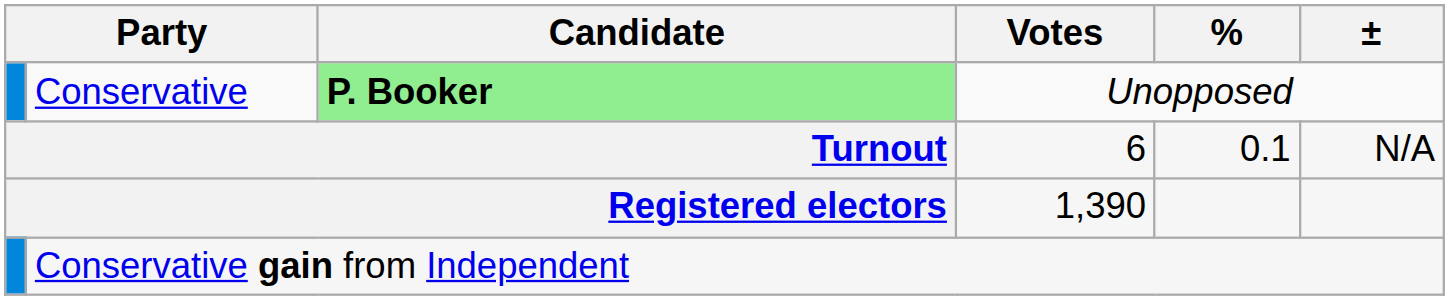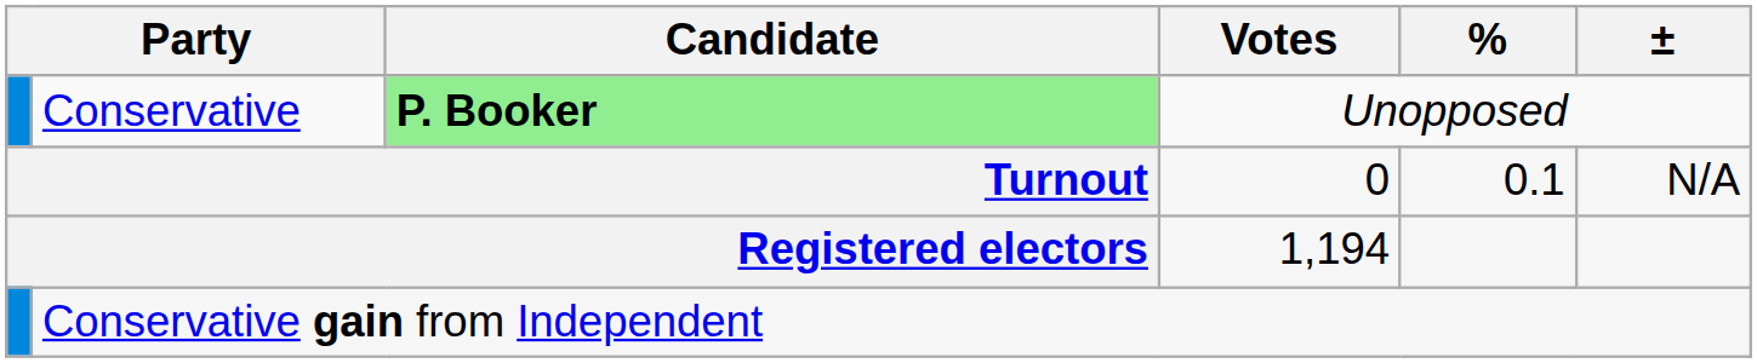Turnout | Votes: 6 -> 0
Registered electors | Votes: 1,390 -> 1,194
